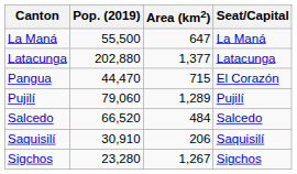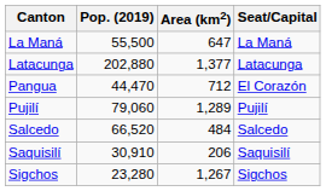Pangua | Area (km2): 715 -> 712
